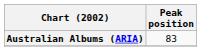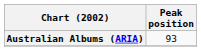Australian Albums (ARIA) | Peak position: 83 -> 93
